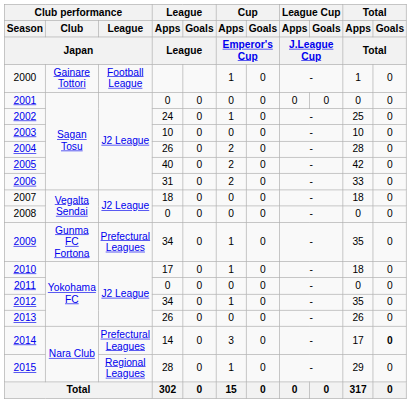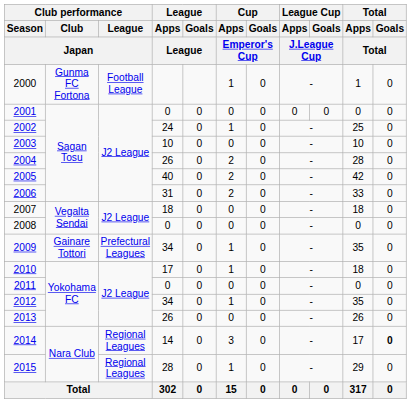2000 | Club performance / Club / Japan: Gainare Tottori -> Gunma FC Fortona
2009 | Club performance / Club / Japan: Gunma FC Fortona -> Gainare Tottori
2014 | Club performance / League / Japan: Prefectural Leagues -> Regional Leagues
